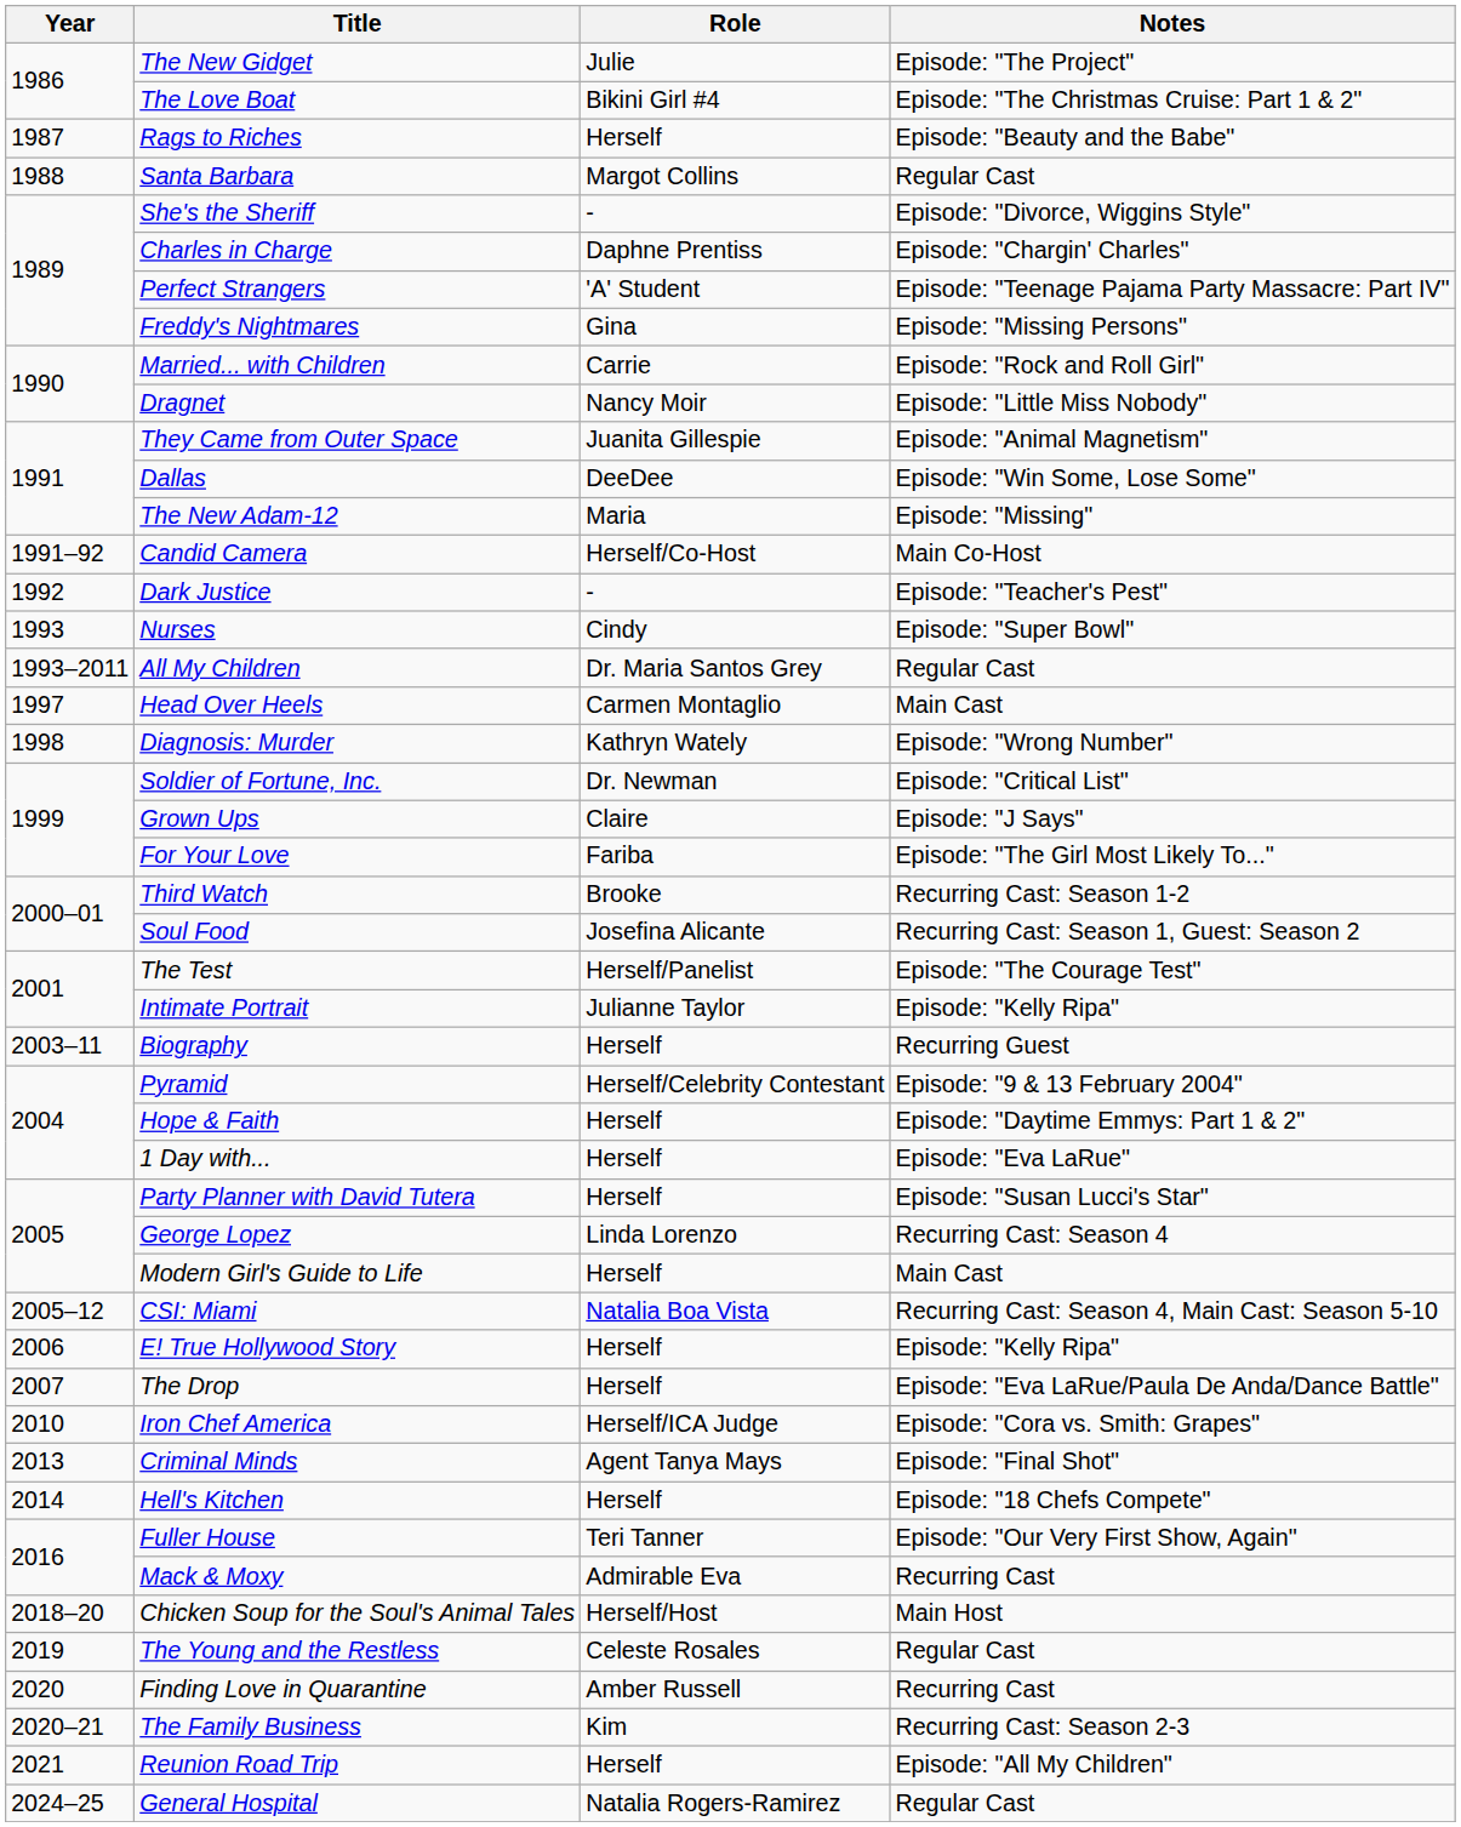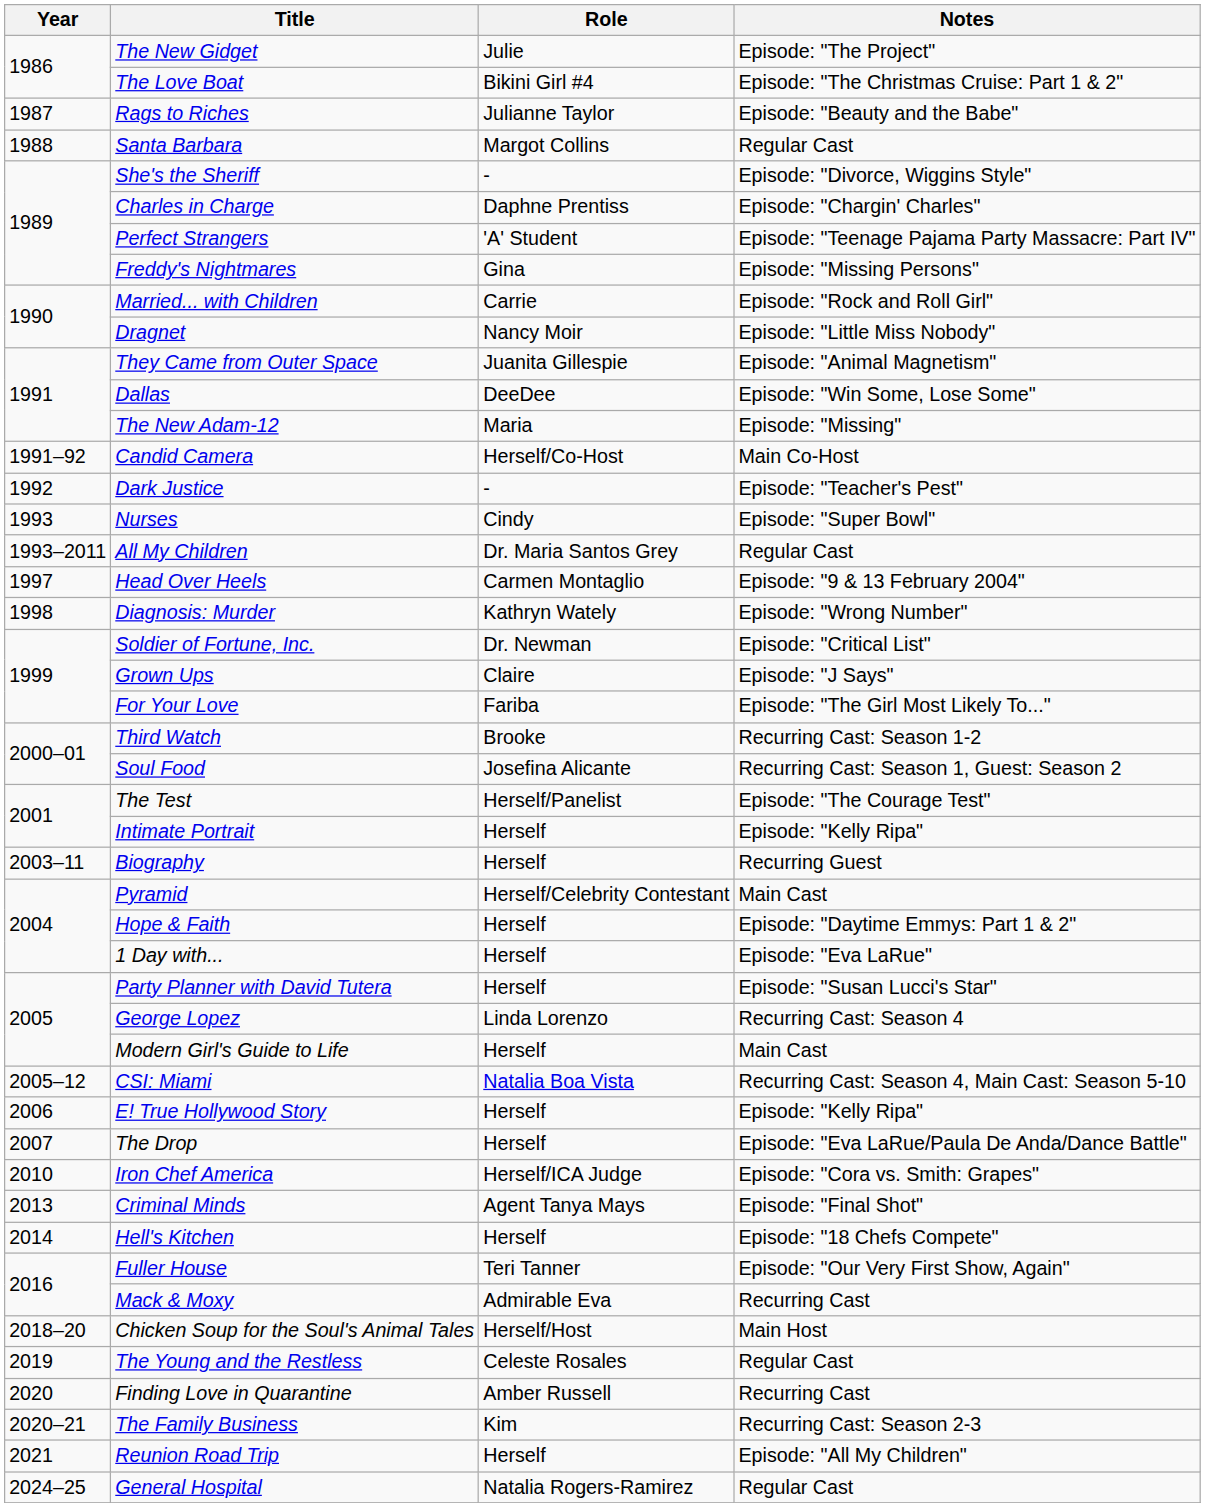Rags to Riches | Role: Herself -> Julianne Taylor
Head Over Heels | Notes: Main Cast -> Episode: "9 & 13 February 2004"
Intimate Portrait | Role: Julianne Taylor -> Herself
Pyramid | Notes: Episode: "9 & 13 February 2004" -> Main Cast
